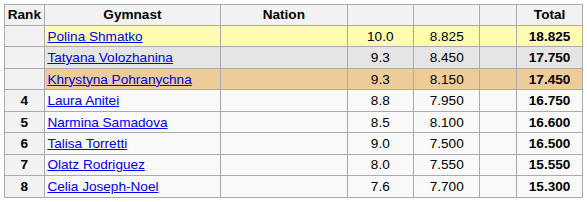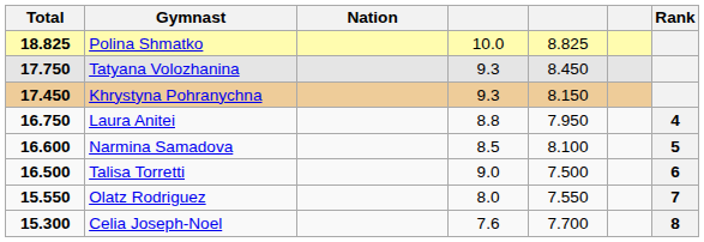columns swapped: Rank <-> Total
